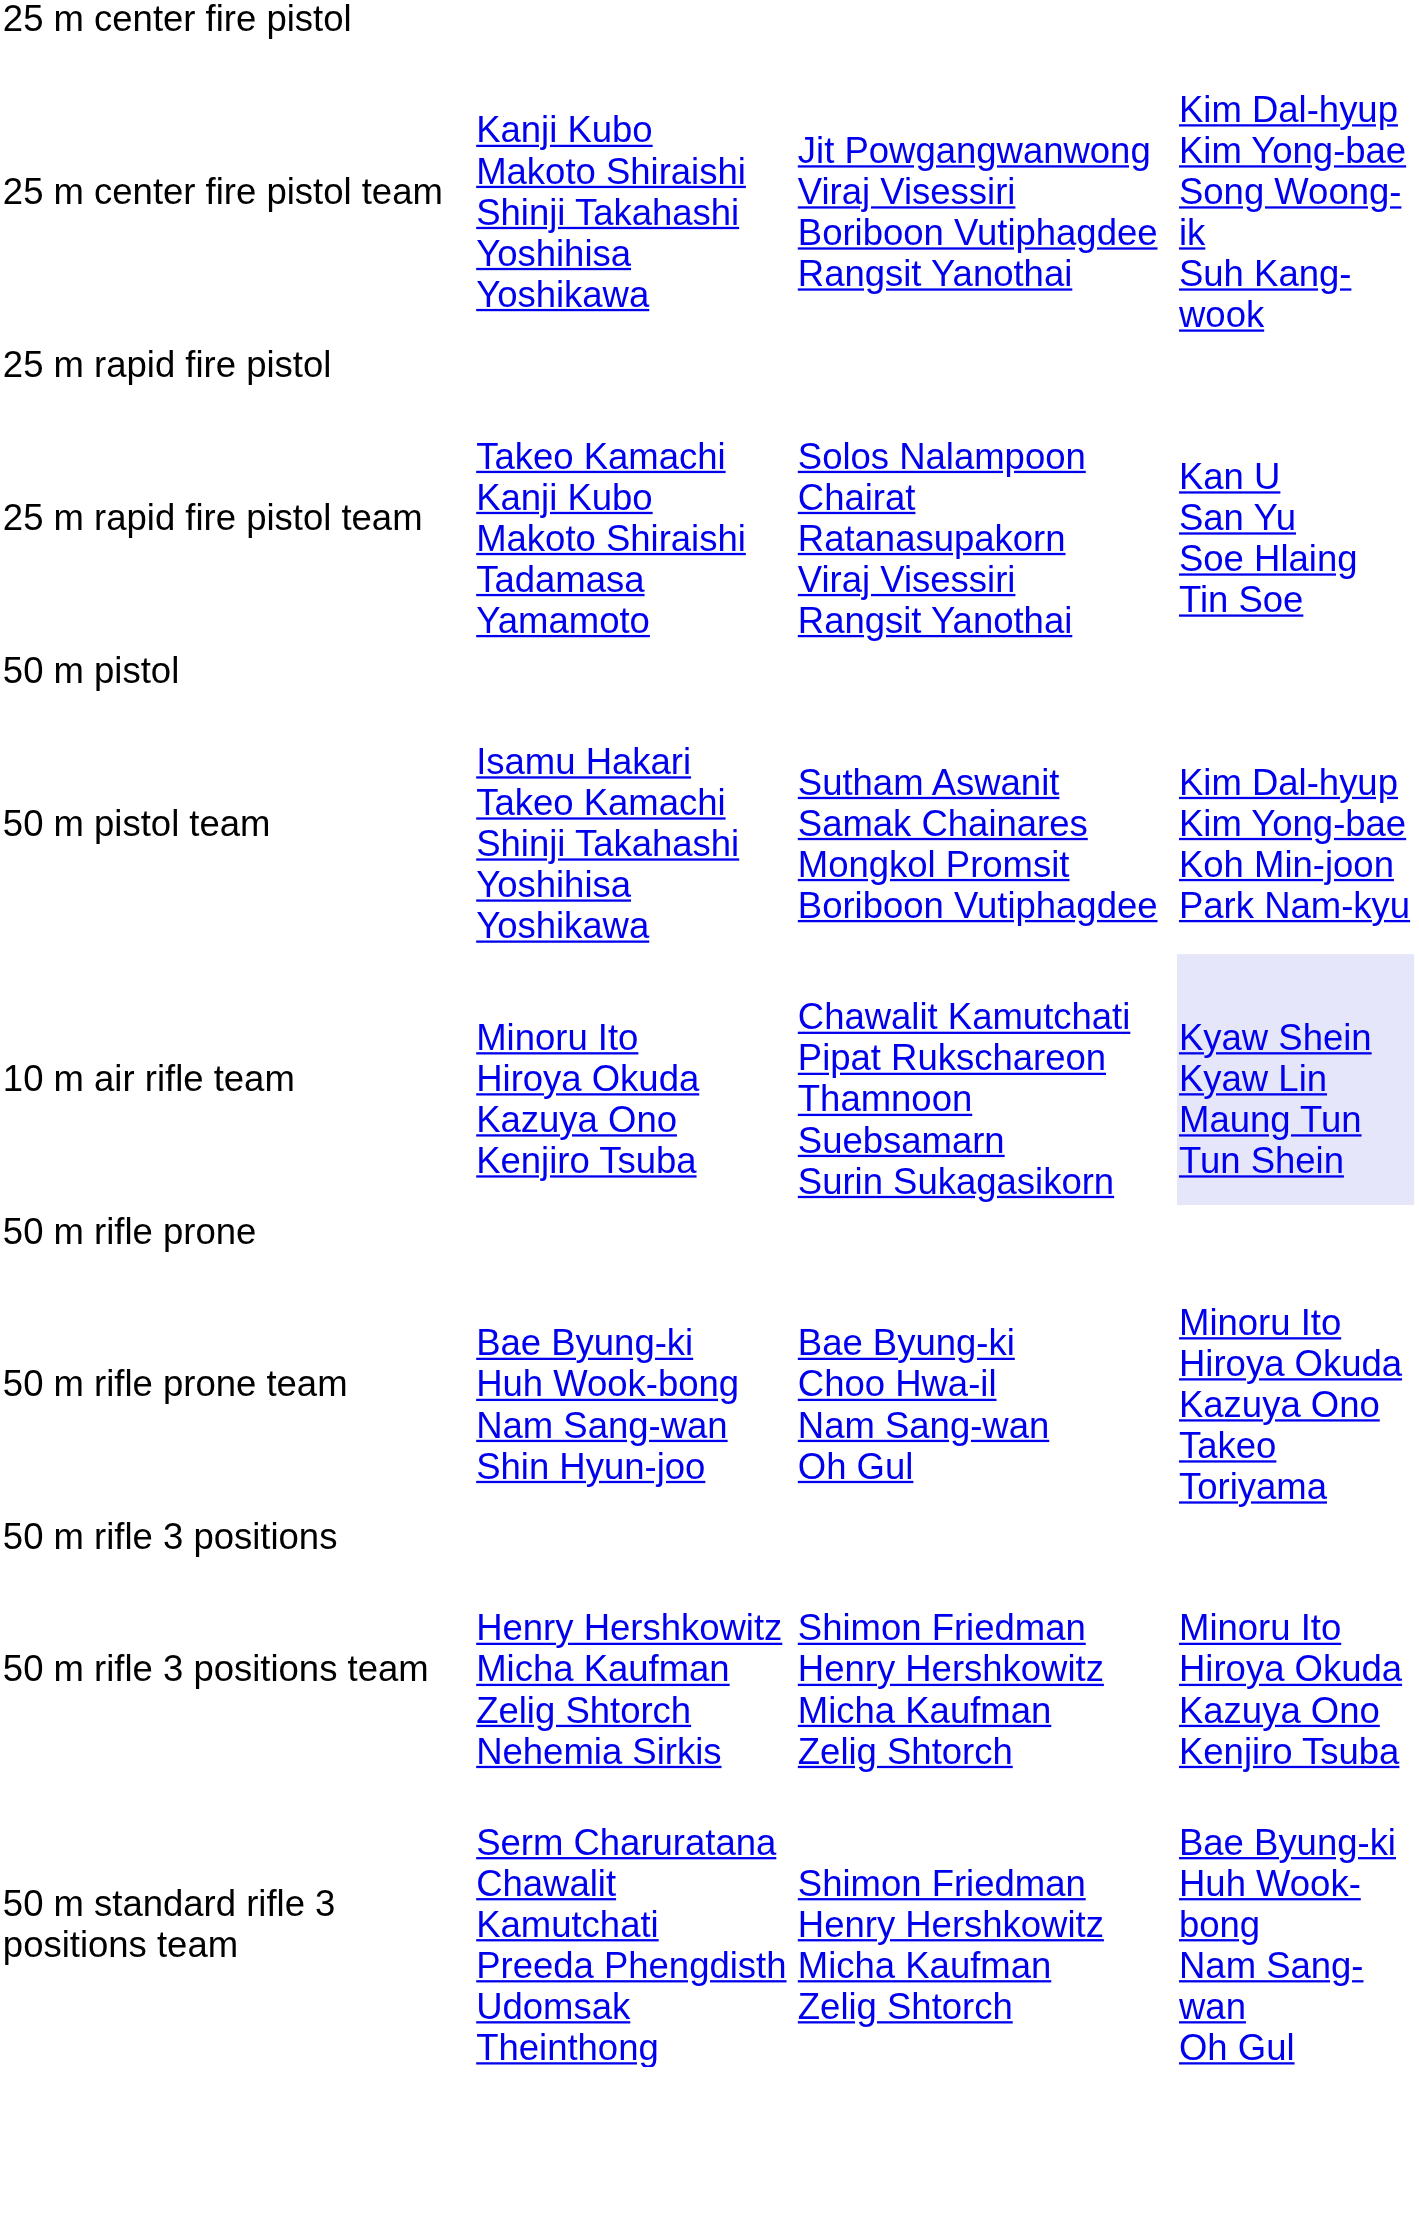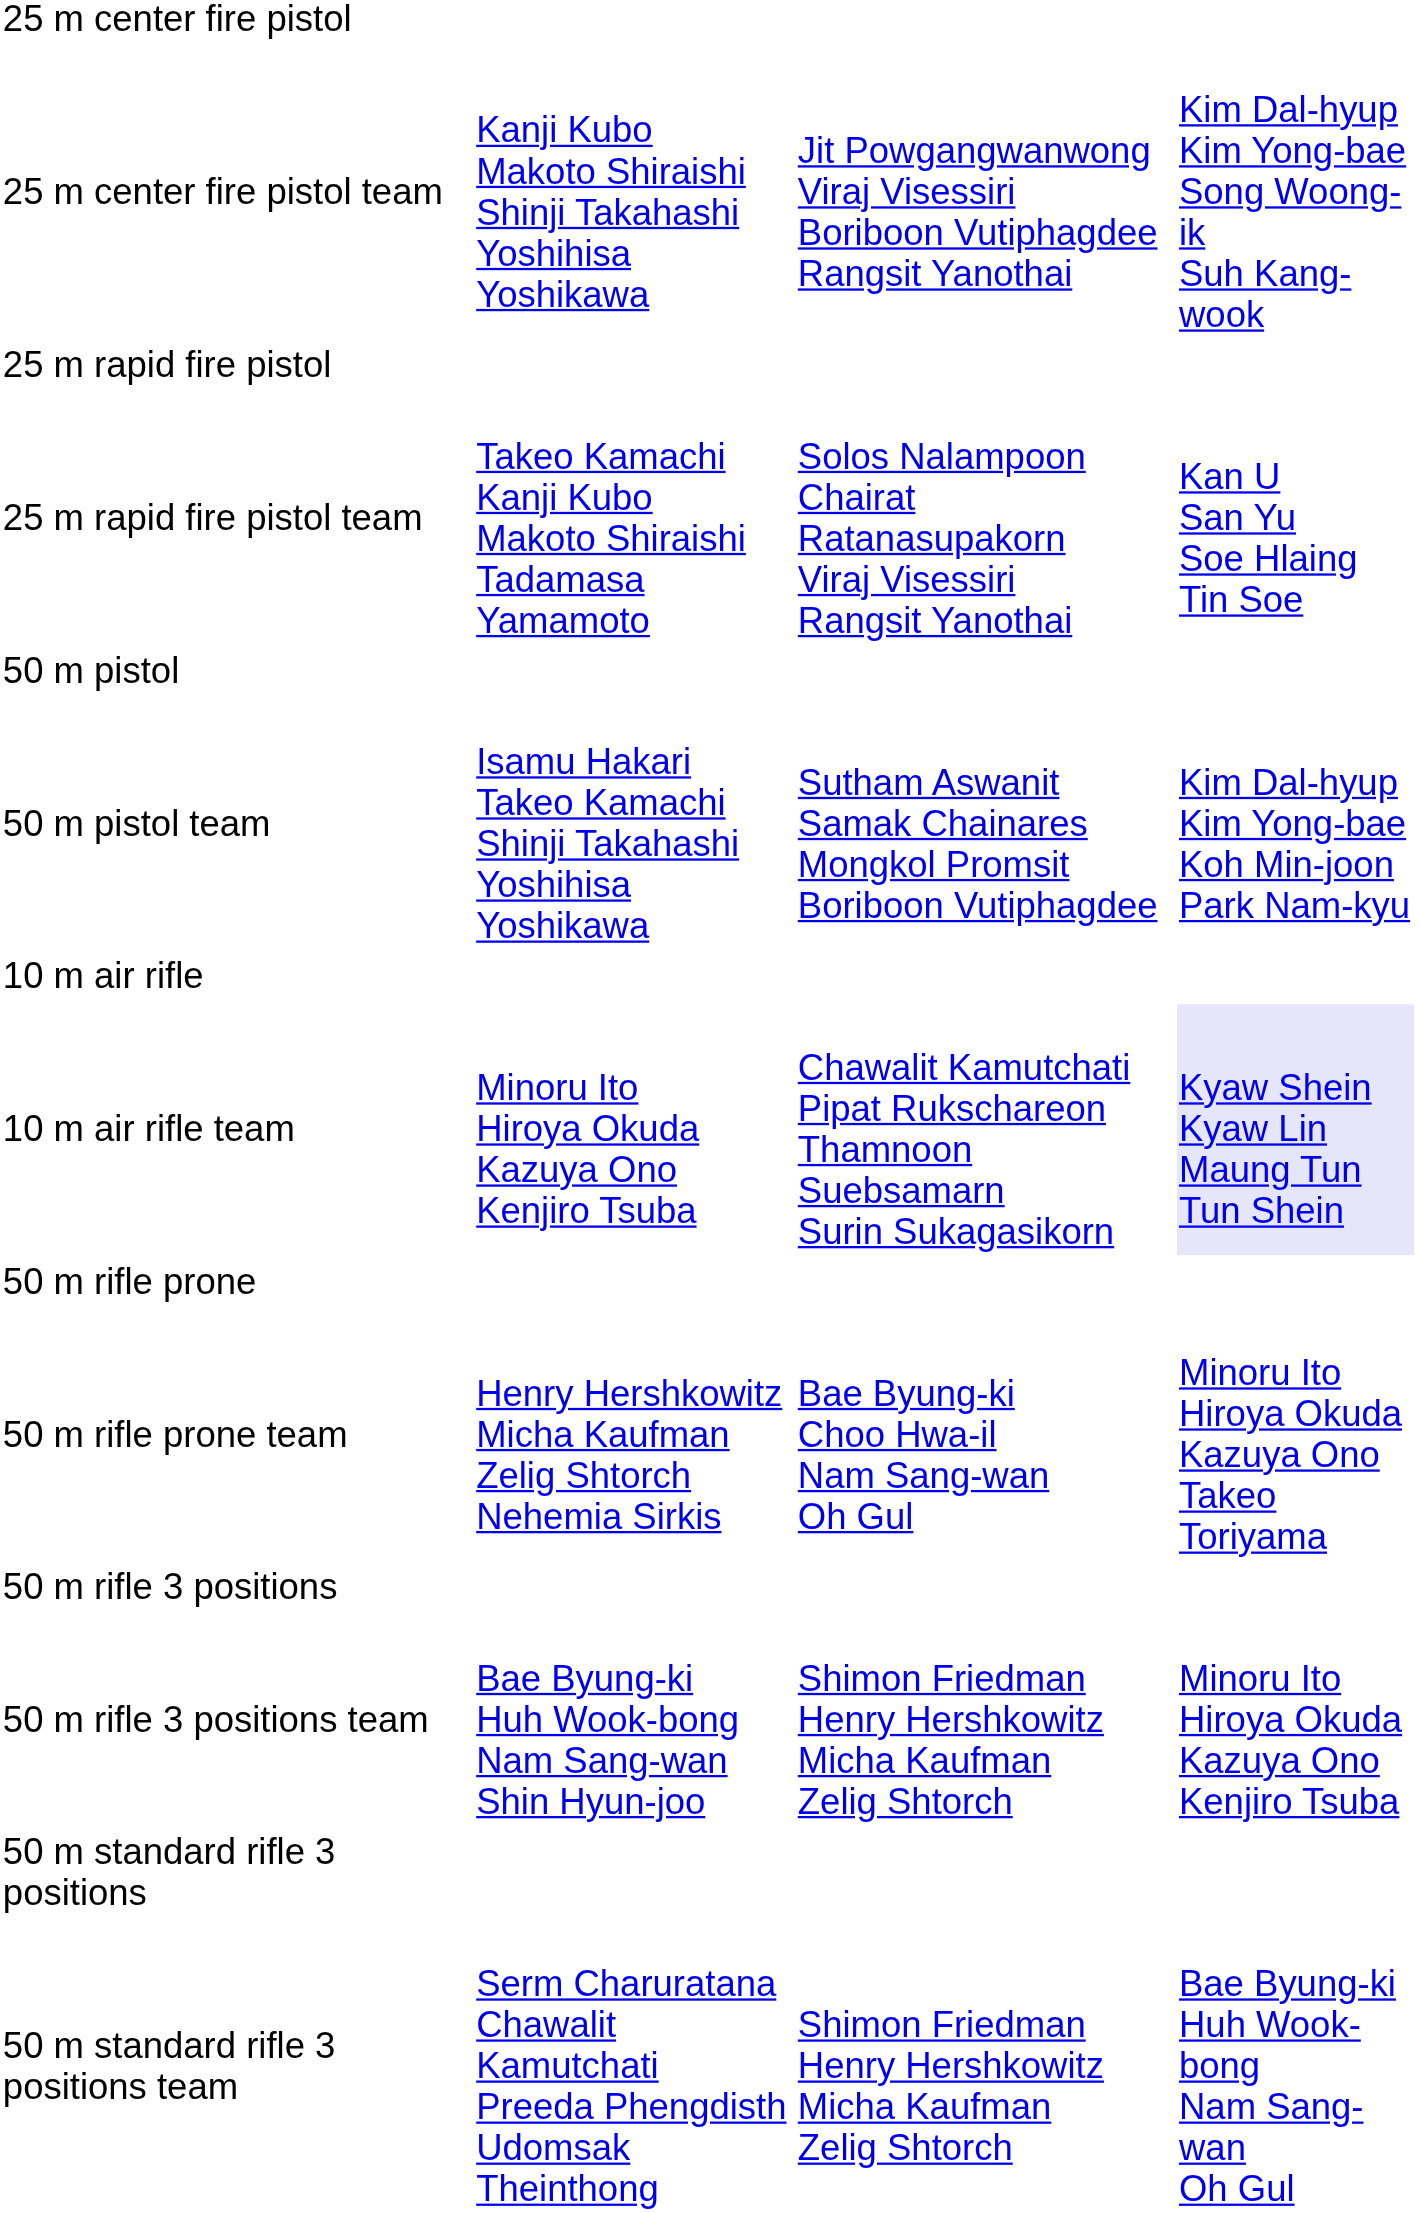+ row: 10 m air rifle
50 m rifle prone team | column 2: Bae Byung-ki Huh Wook-bong Nam Sang-wan Shin Hyun-joo -> Henry Hershkowitz Micha Kaufman Zelig Shtorch Nehemia Sirkis
50 m rifle 3 positions team | column 2: Henry Hershkowitz Micha Kaufman Zelig Shtorch Nehemia Sirkis -> Bae Byung-ki Huh Wook-bong Nam Sang-wan Shin Hyun-joo
+ row: 50 m standard rifle 3 positions
